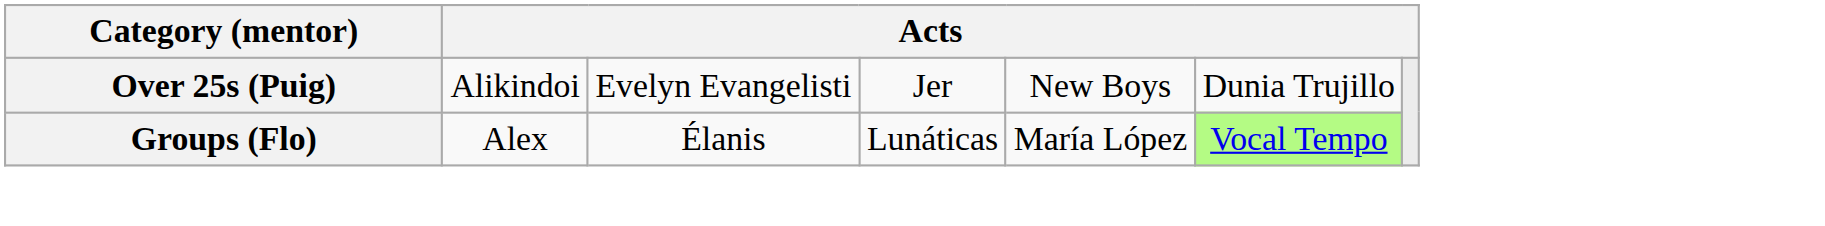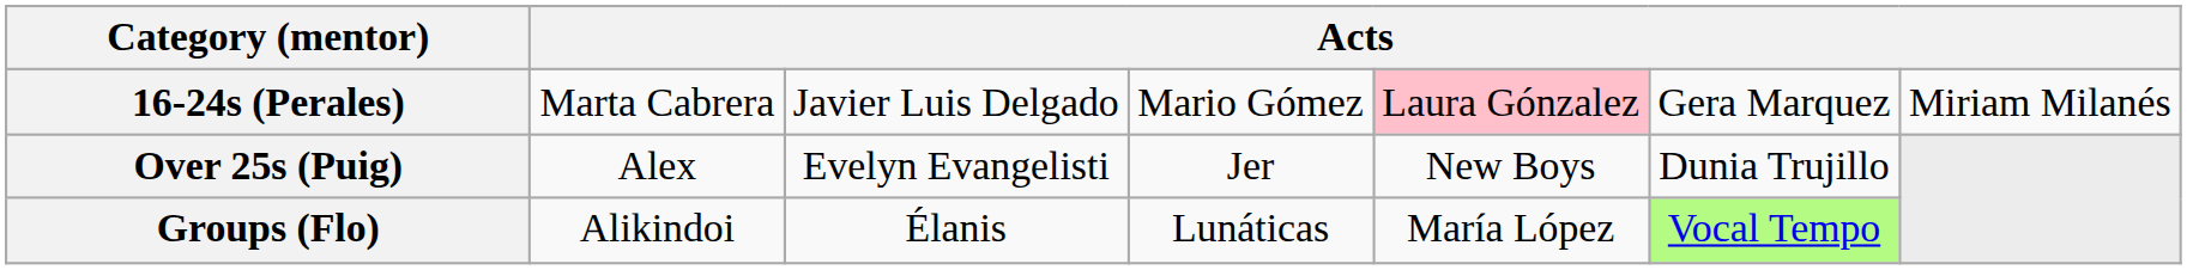+ row: 16-24s (Perales) | Marta Cabrera | Javier Luis Delgado | Mario Gómez | Laura Gónzalez | Gera Marquez | Miriam Milanés
Over 25s (Puig) | column 2: Alikindoi -> Alex
Groups (Flo) | column 2: Alex -> Alikindoi
